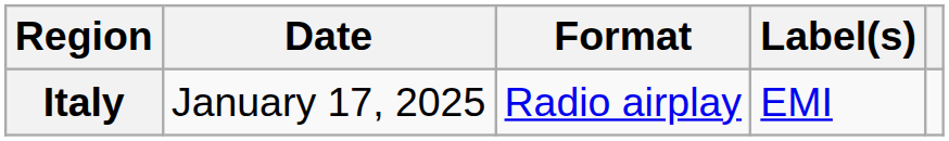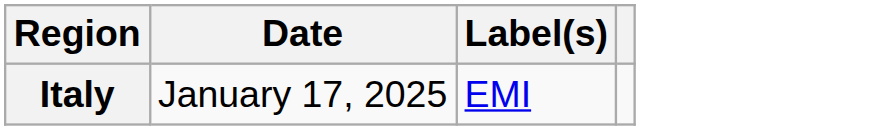- column: Format | Radio airplay
